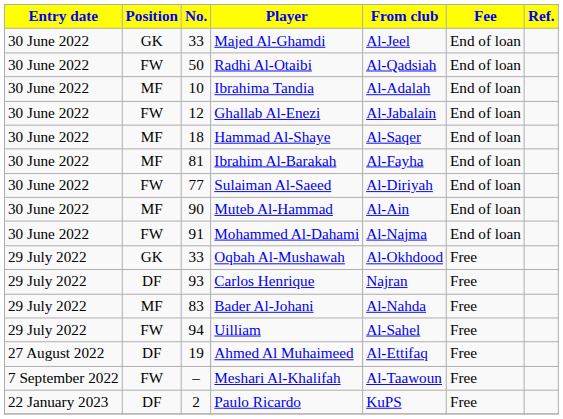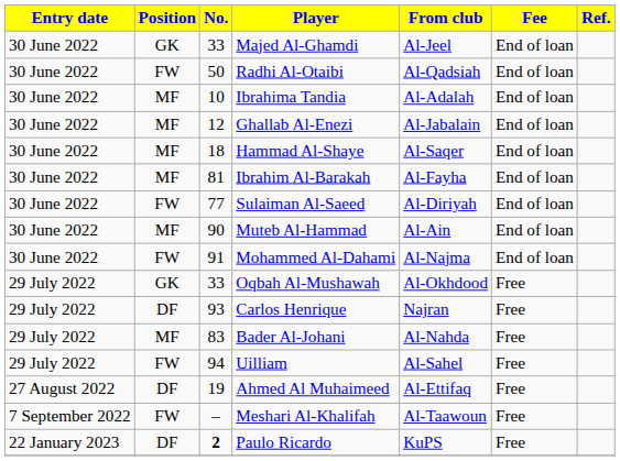Ghallab Al-Enezi | Position: FW -> MF
Paulo Ricardo | No.: normal -> bold
